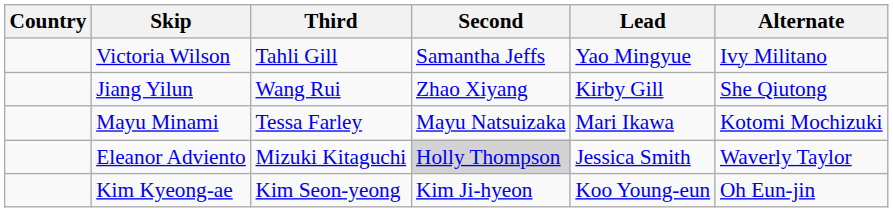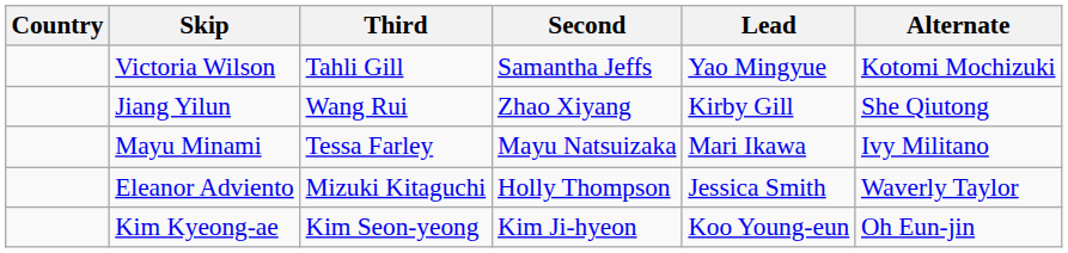Victoria Wilson | Alternate: Ivy Militano -> Kotomi Mochizuki
Mayu Minami | Alternate: Kotomi Mochizuki -> Ivy Militano
Eleanor Adviento | Second: lightgrey background -> no background
